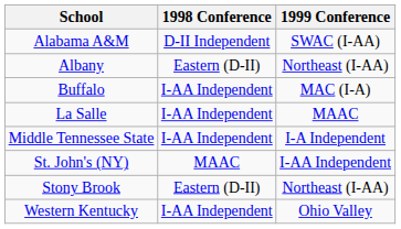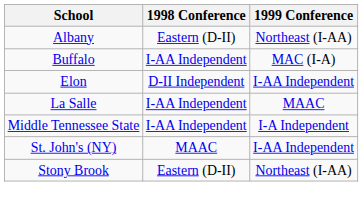- row: Alabama A&M | D-II Independent | SWAC (I-AA)
+ row: Elon | D-II Independent | I-AA Independent
- row: Western Kentucky | I-AA Independent | Ohio Valley
